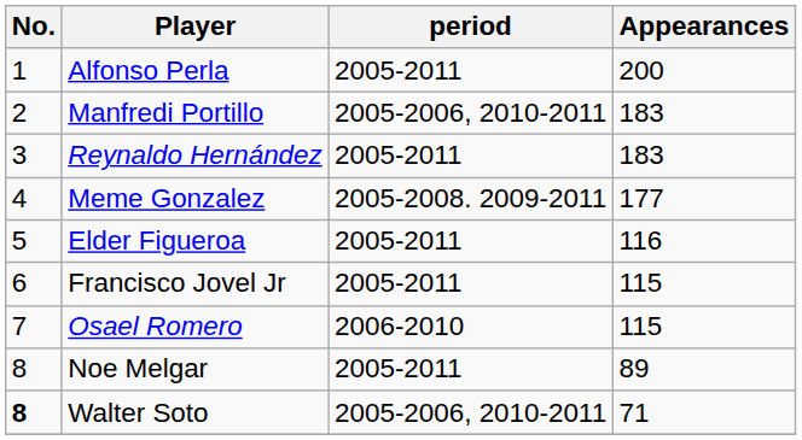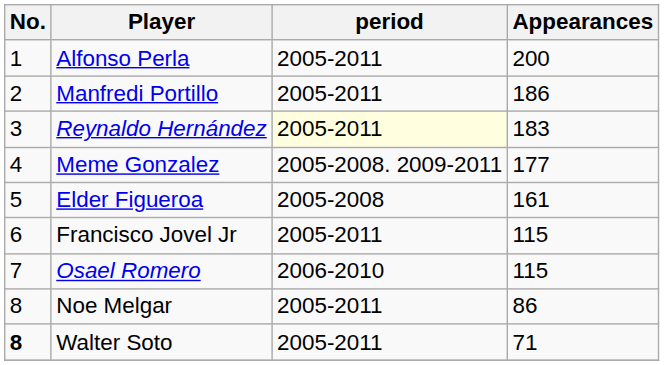Manfredi Portillo | period: 2005-2006, 2010-2011 -> 2005-2011
Manfredi Portillo | Appearances: 183 -> 186
Reynaldo Hernández | period: no background -> lightyellow background
Elder Figueroa | period: 2005-2011 -> 2005-2008
Elder Figueroa | Appearances: 116 -> 161
Noe Melgar | Appearances: 89 -> 86
Walter Soto | period: 2005-2006, 2010-2011 -> 2005-2011
